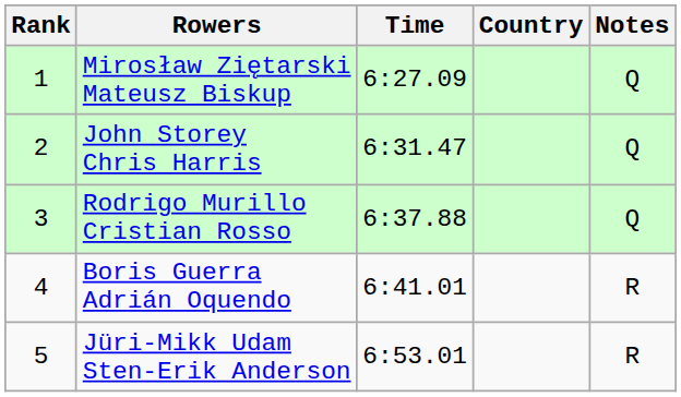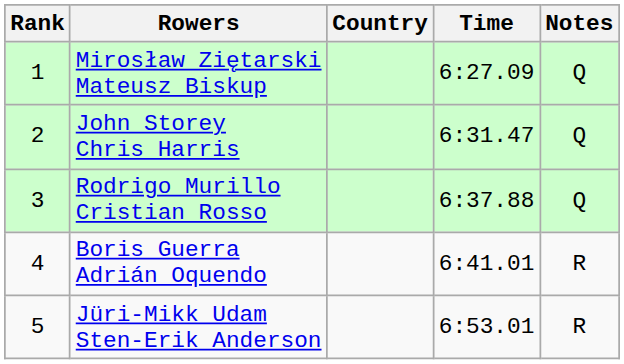columns swapped: Country <-> Time
